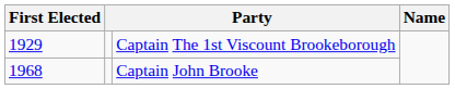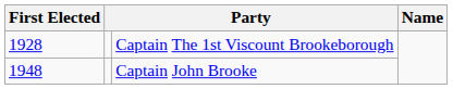Captain The 1st Viscount Brookeborough | First Elected: 1929 -> 1928
Captain John Brooke | First Elected: 1968 -> 1948
